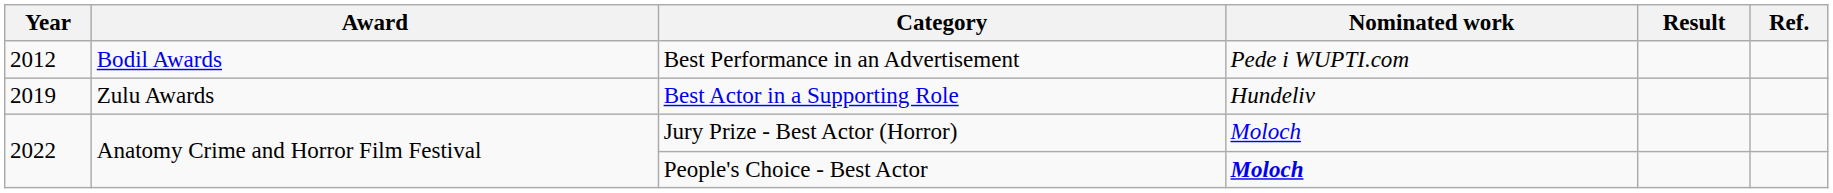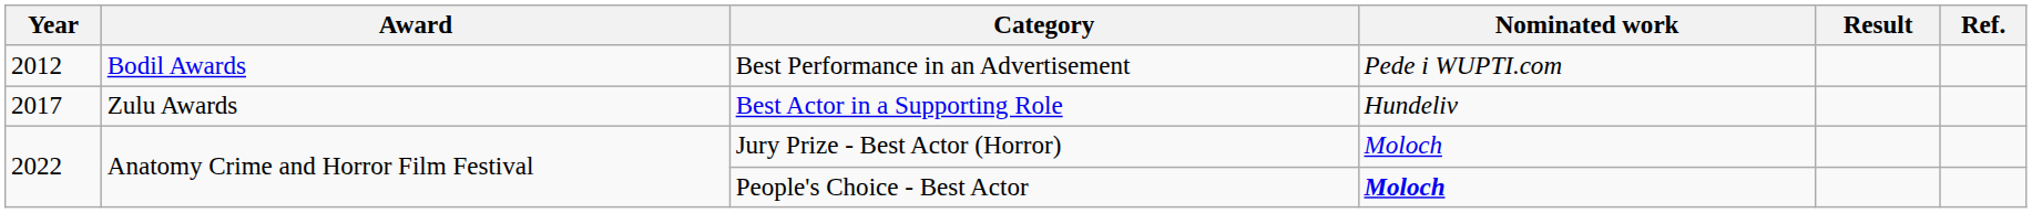Best Actor in a Supporting Role | Year: 2019 -> 2017
